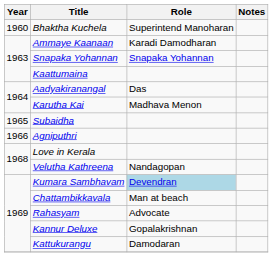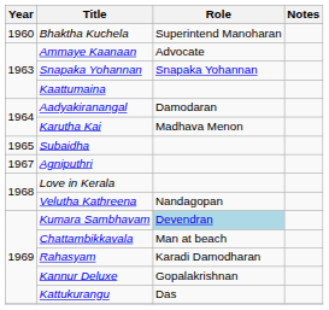Ammaye Kaanaan | Role: Karadi Damodharan -> Advocate
Aadyakiranangal | Role: Das -> Damodaran
Agniputhri | Year: 1966 -> 1967
Rahasyam | Role: Advocate -> Karadi Damodharan
Kattukurangu | Role: Damodaran -> Das
